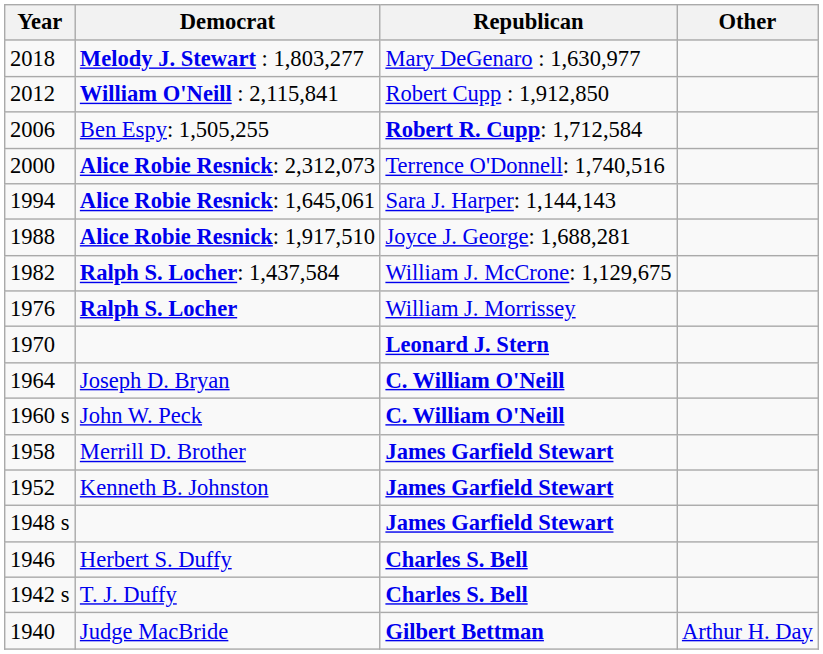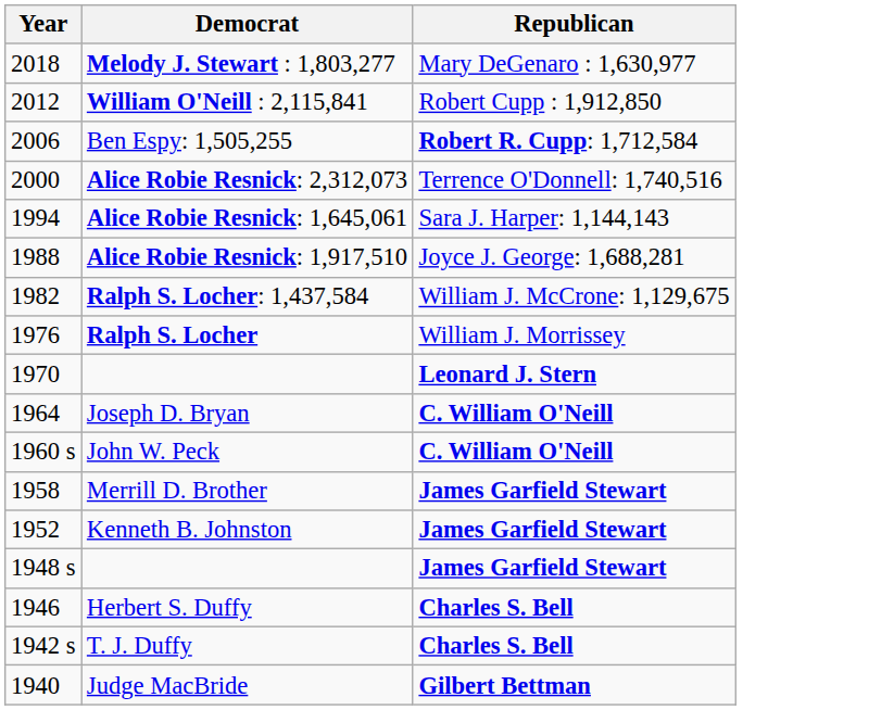- column: Other | Arthur H. Day
